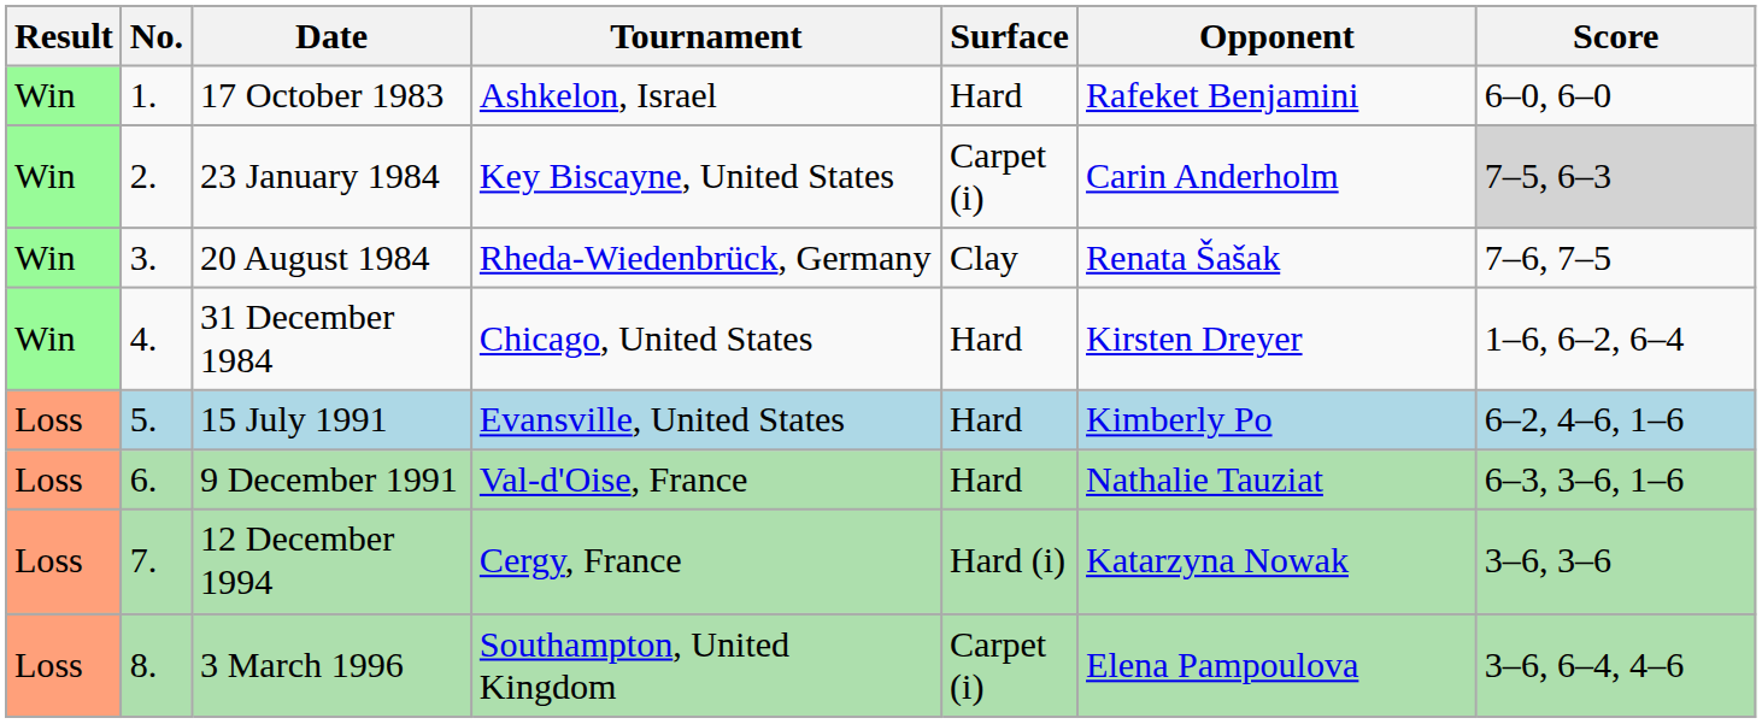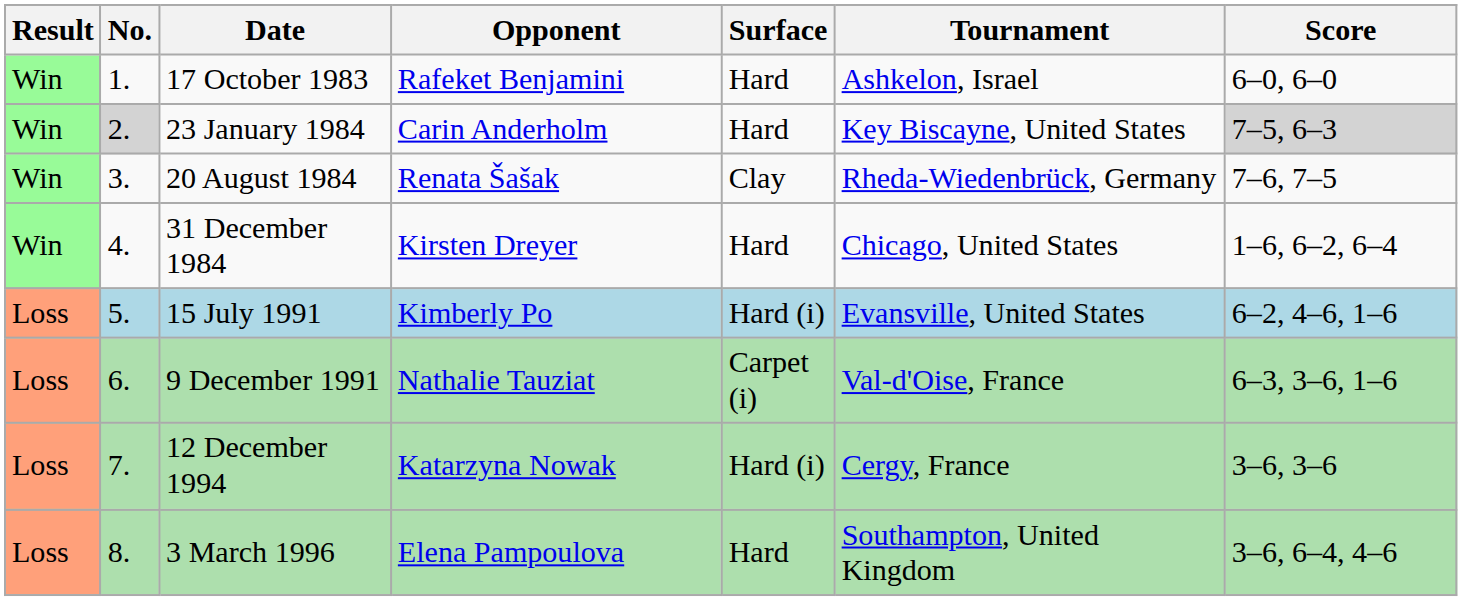columns swapped: Tournament <-> Opponent
23 January 1984 | No.: no background -> lightgrey background
23 January 1984 | Surface: Carpet (i) -> Hard
15 July 1991 | Surface: Hard -> Hard (i)
9 December 1991 | Surface: Hard -> Carpet (i)
3 March 1996 | Surface: Carpet (i) -> Hard
